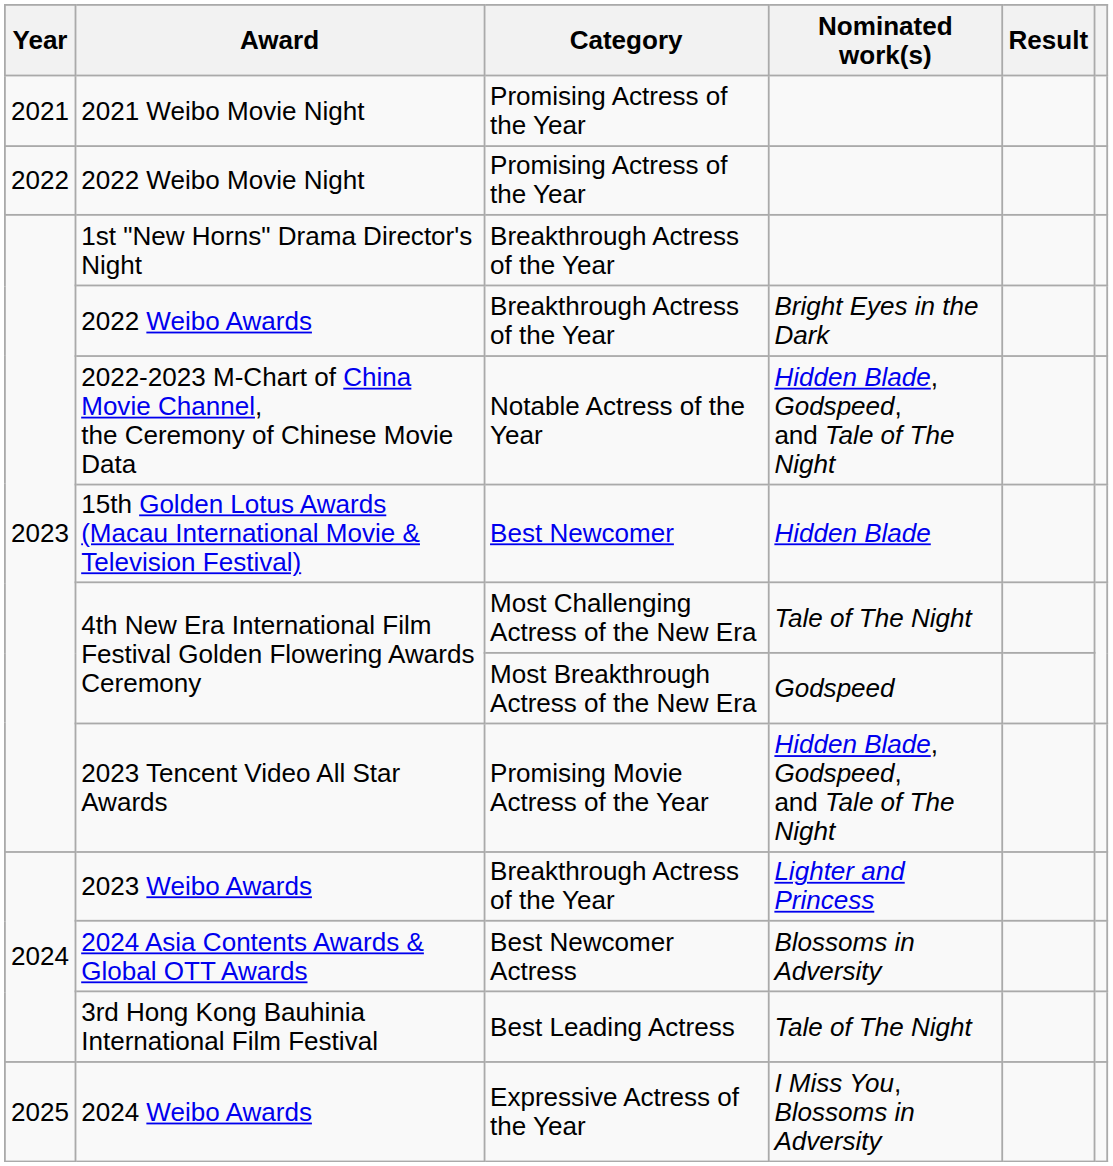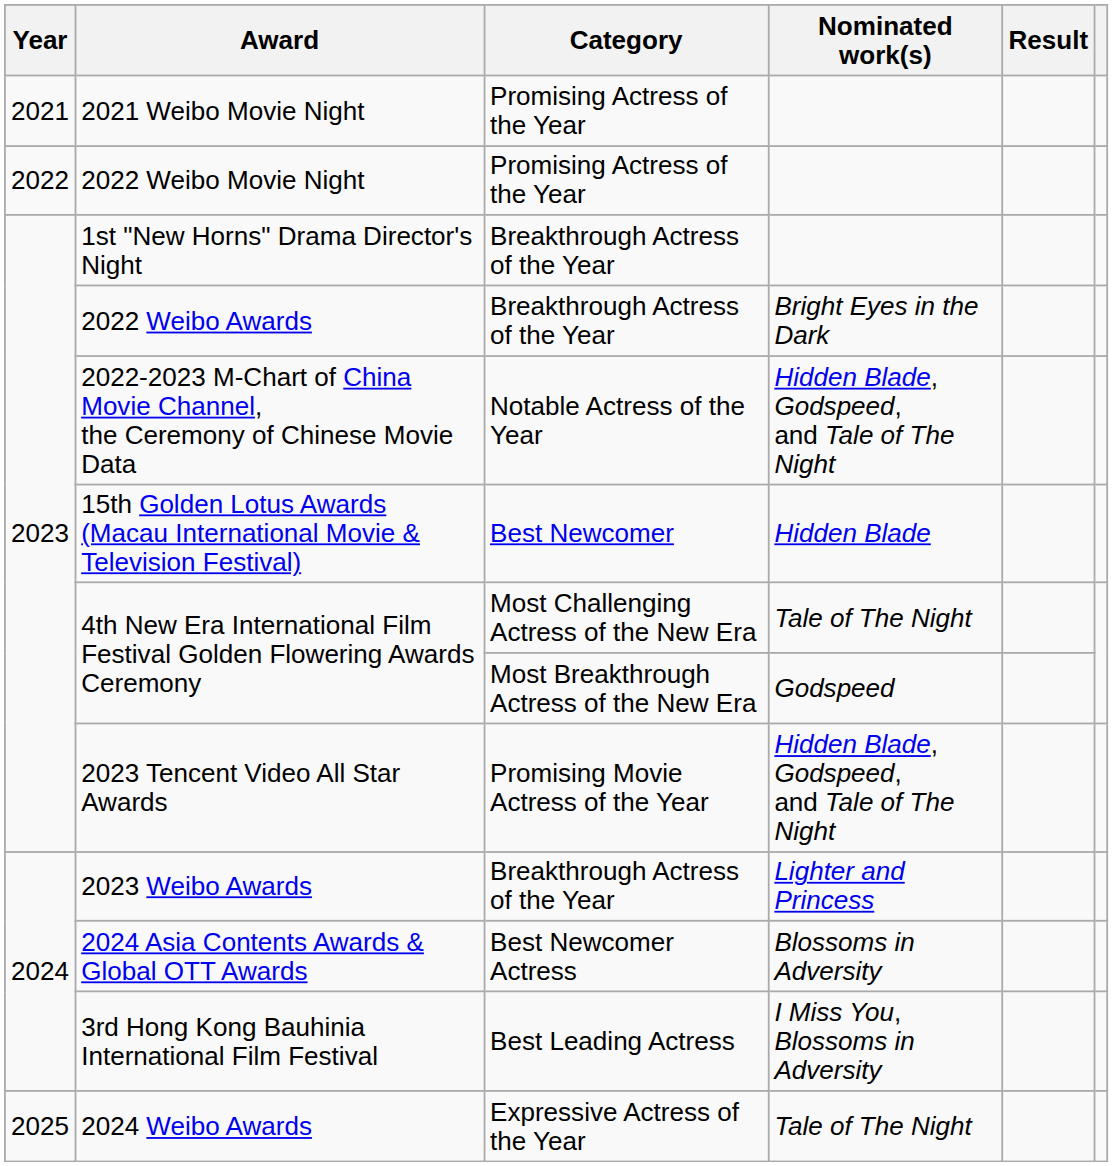3rd Hong Kong Bauhinia International Film Festival | Nominated work(s): Tale of The Night -> I Miss You, Blossoms in Adversity
2024 Weibo Awards | Nominated work(s): I Miss You, Blossoms in Adversity -> Tale of The Night
